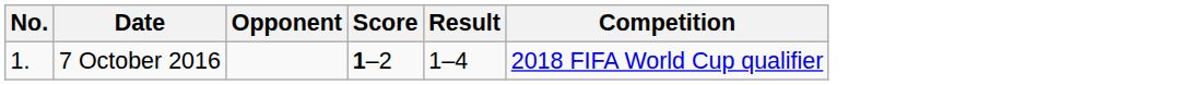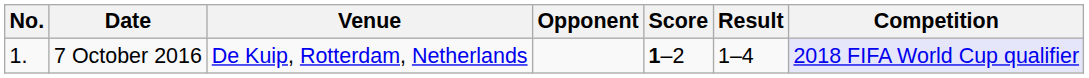+ column: Venue | De Kuip, Rotterdam, Netherlands
7 October 2016 | Competition: no background -> lavender background
